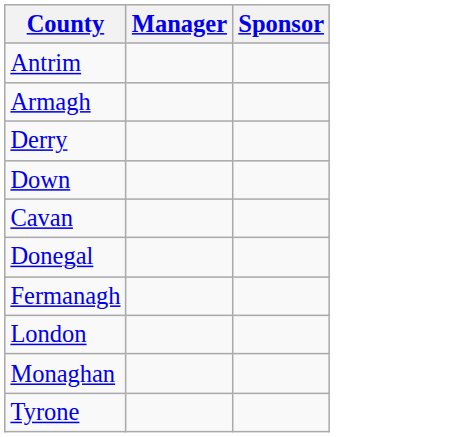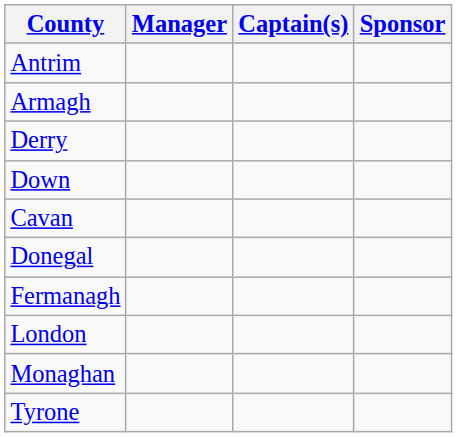+ column: Captain(s)
